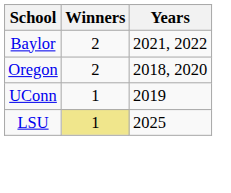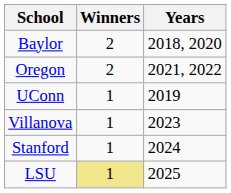Baylor | Years: 2021, 2022 -> 2018, 2020
Oregon | Years: 2018, 2020 -> 2021, 2022
+ row: Villanova | 1 | 2023
+ row: Stanford | 1 | 2024
